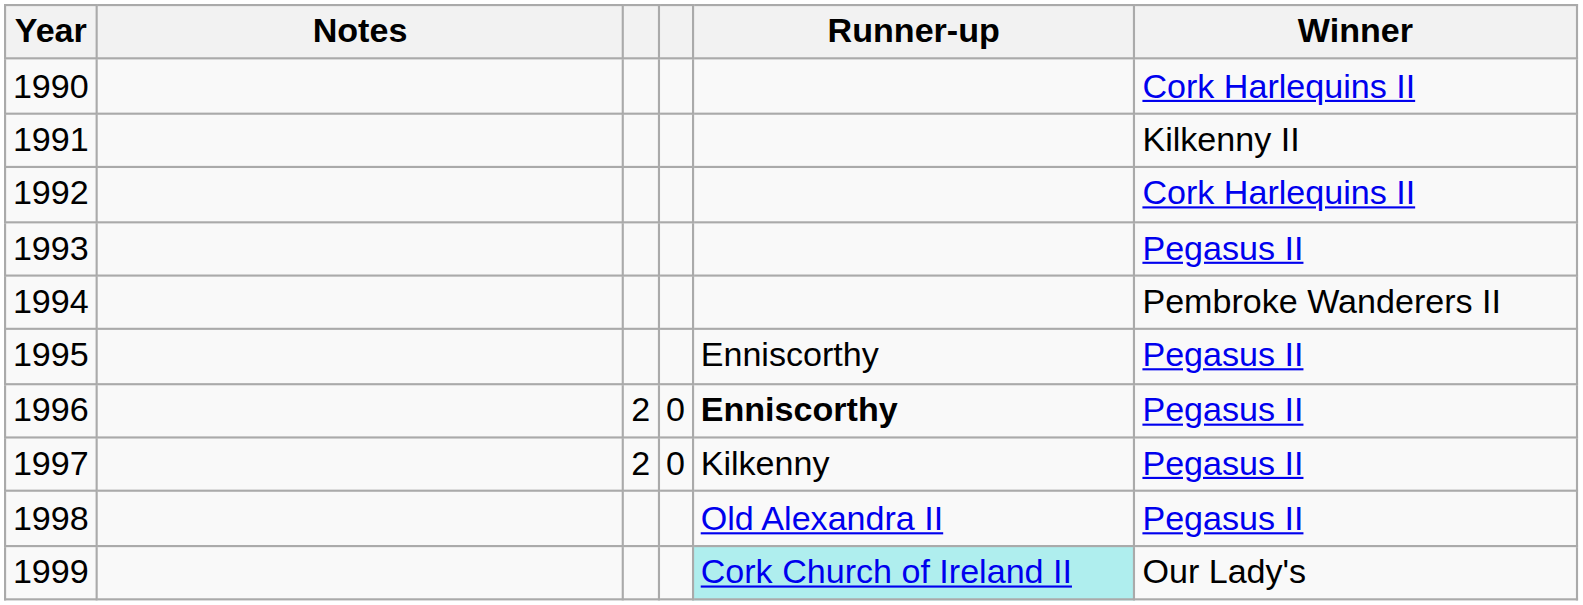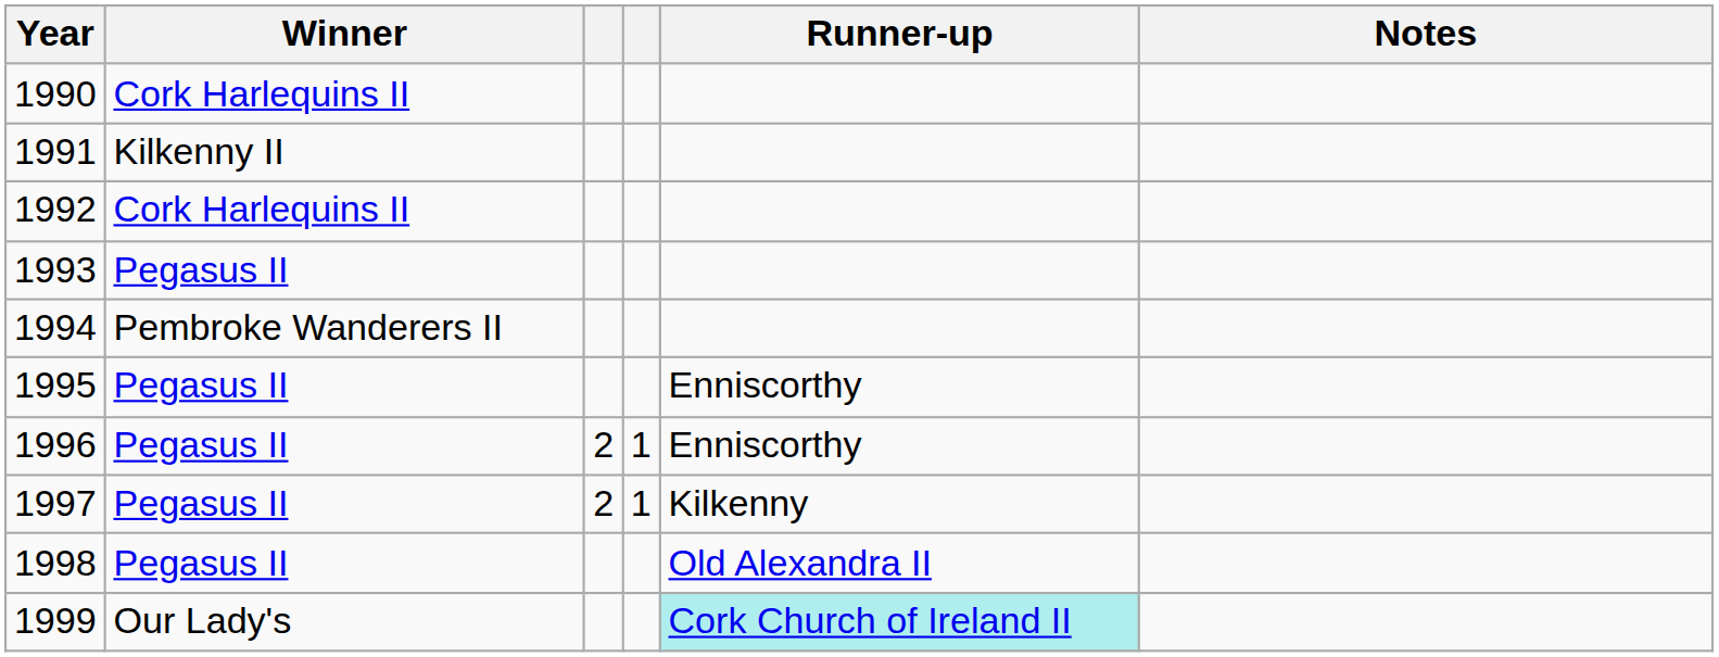columns swapped: Winner <-> Notes
1996 | column 4: 0 -> 1
1996 | Runner-up: bold -> normal
1997 | column 4: 0 -> 1
